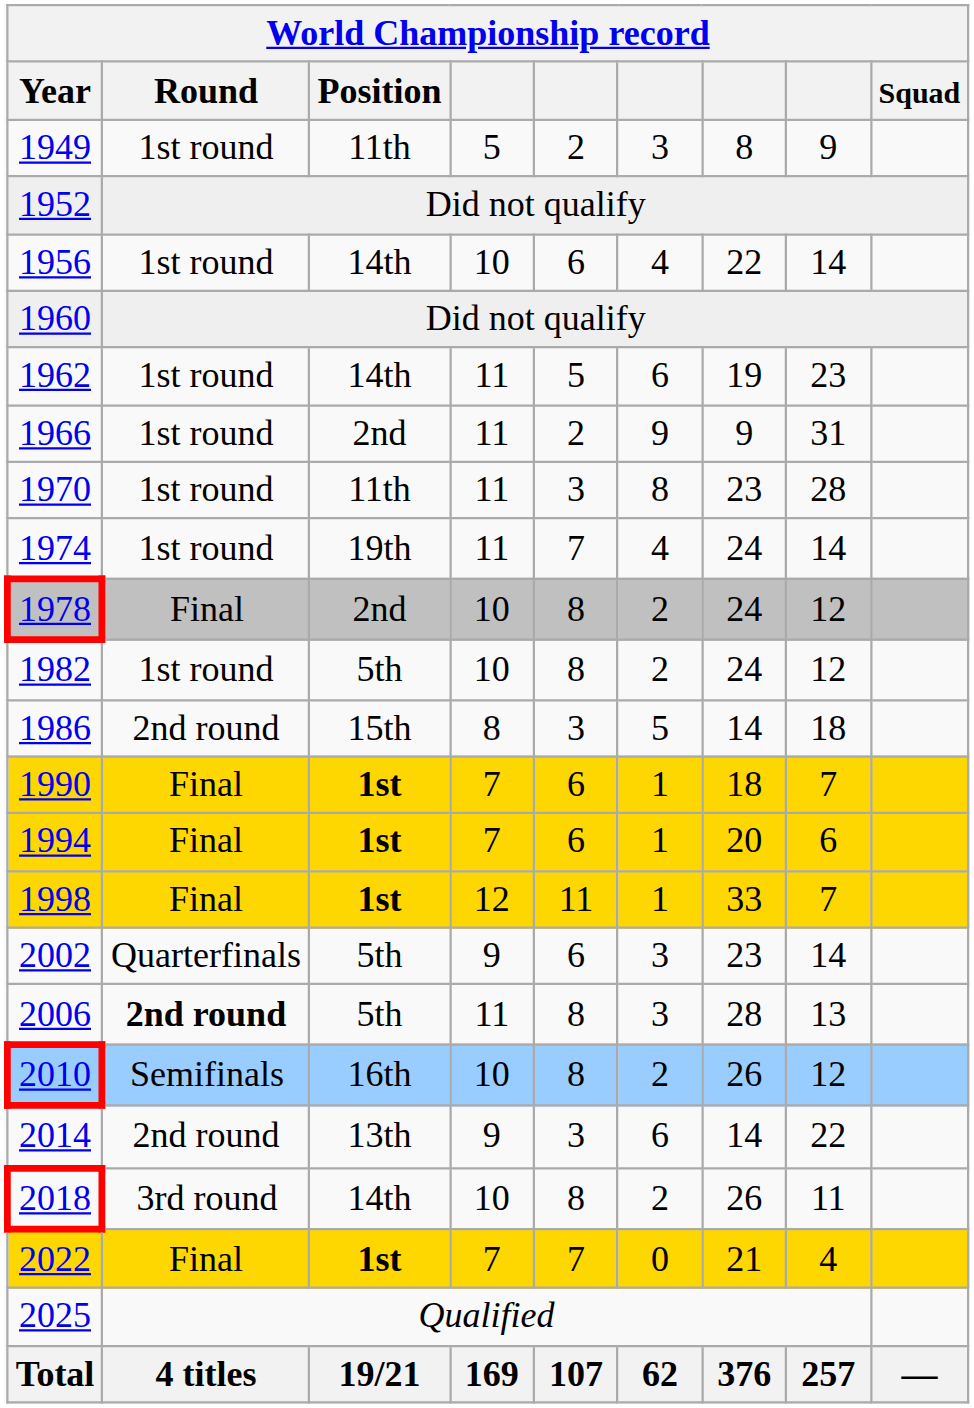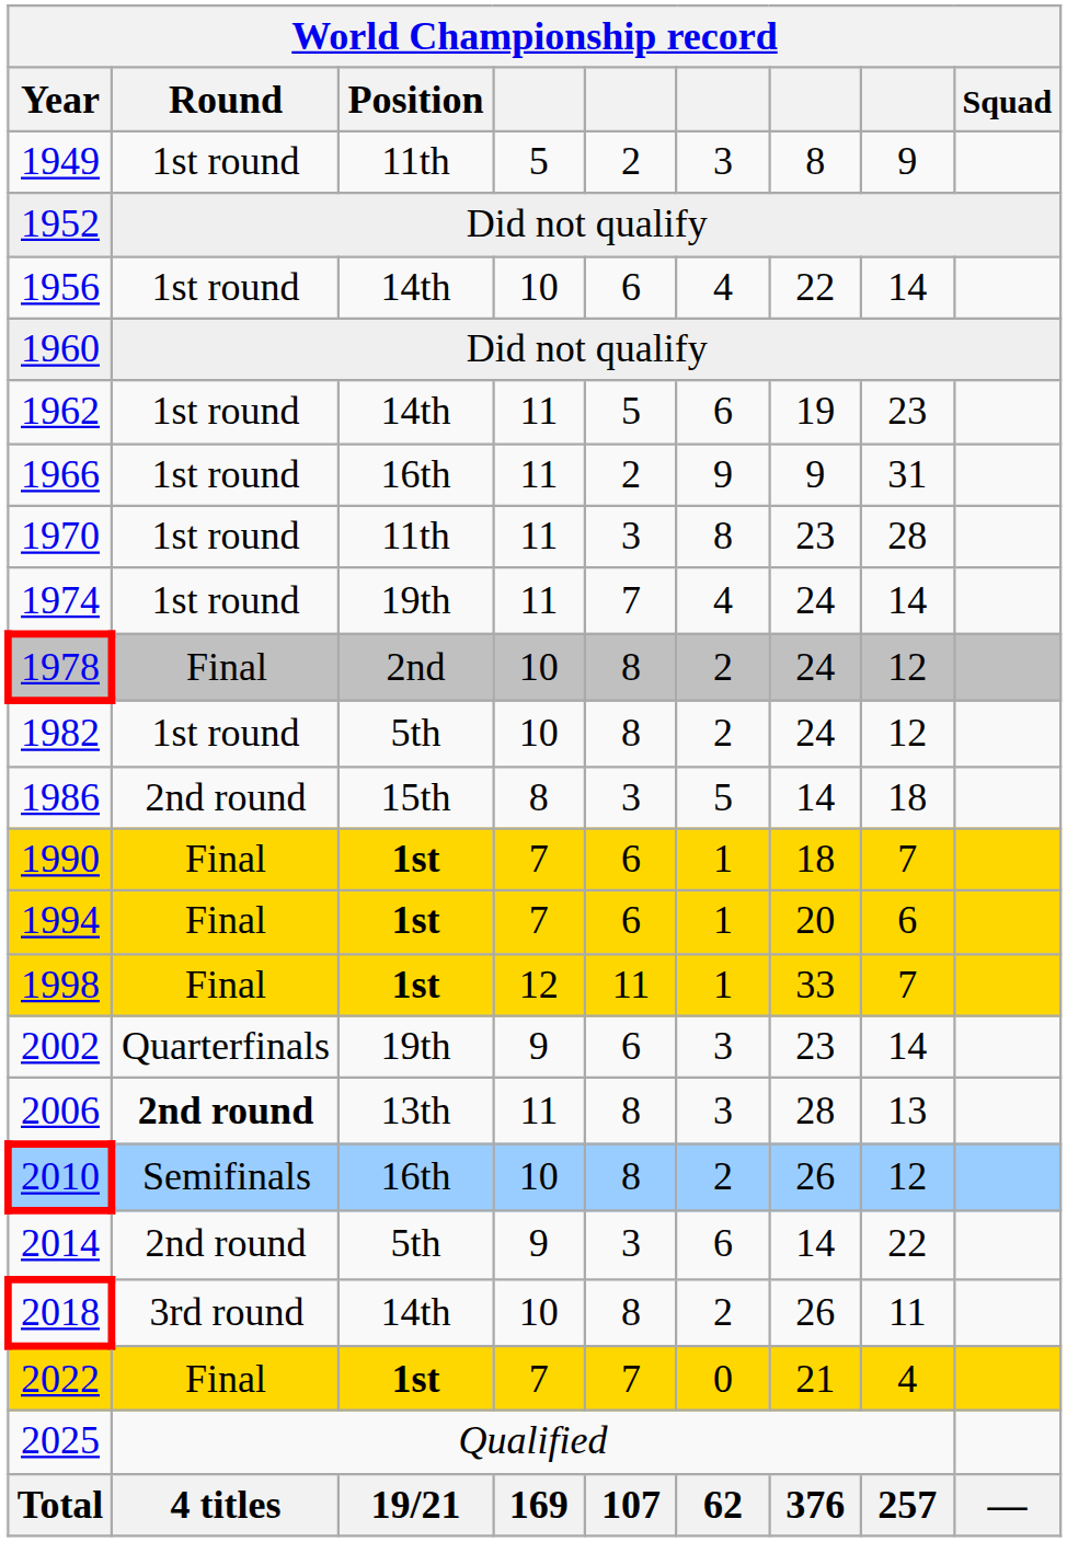1966 | Position: 2nd -> 16th
2002 | Position: 5th -> 19th
2006 | Position: 5th -> 13th
2014 | Position: 13th -> 5th
